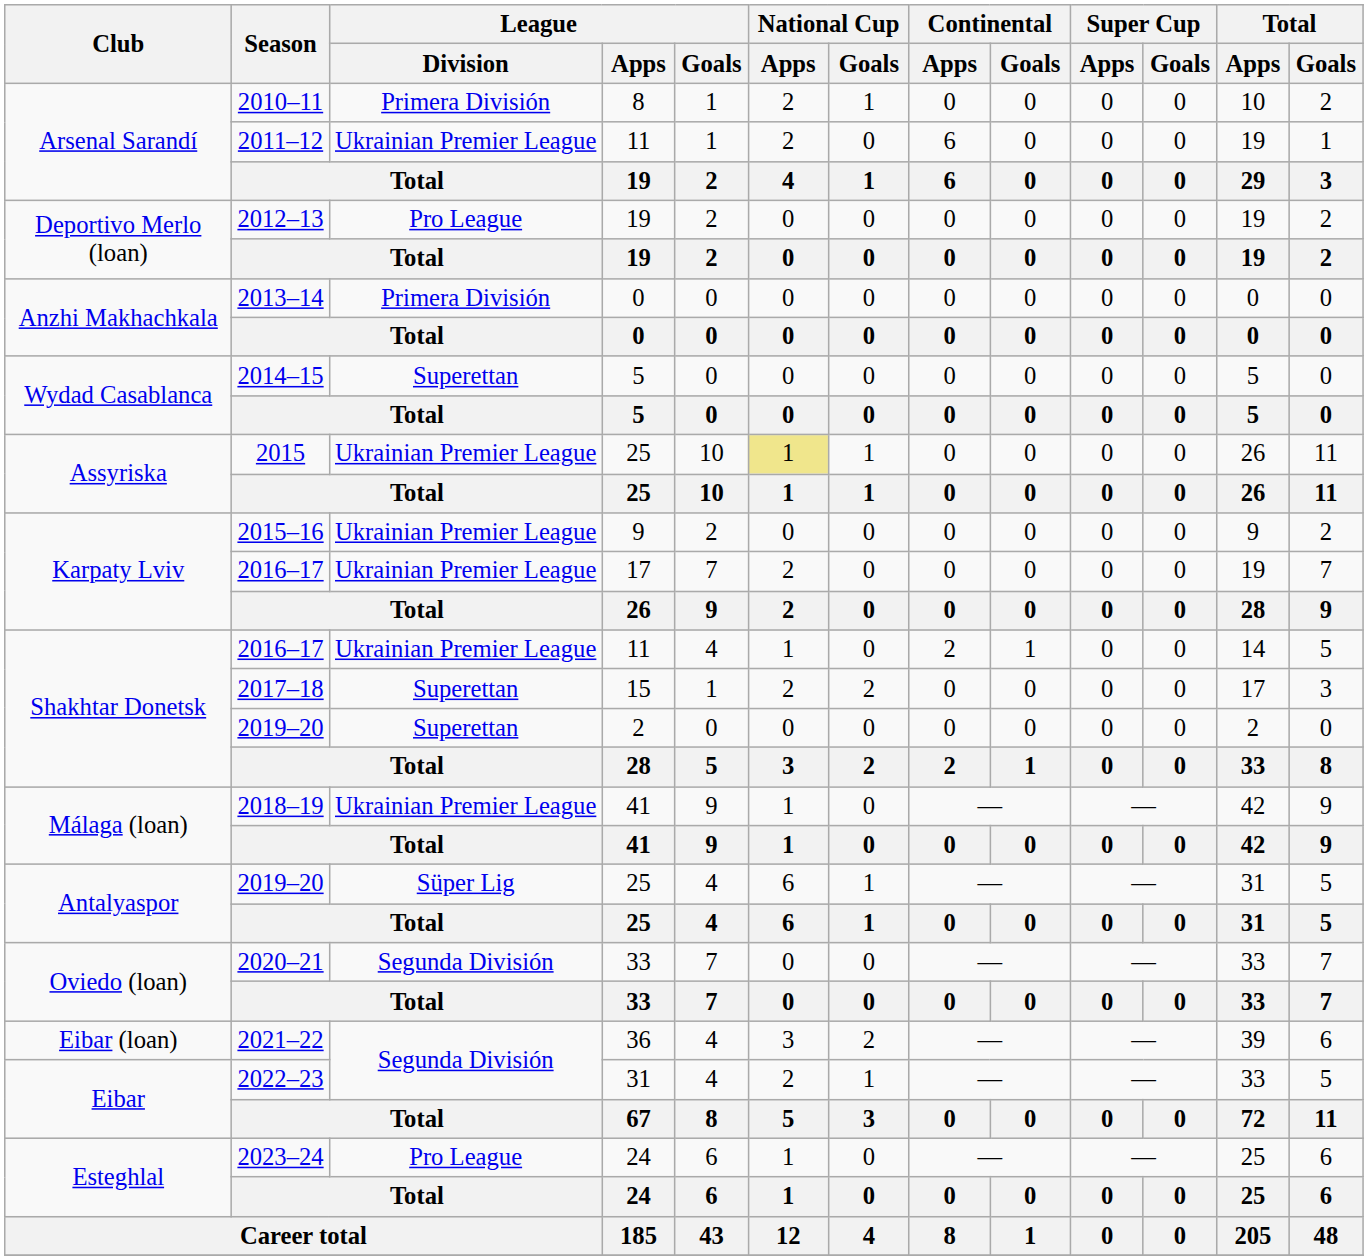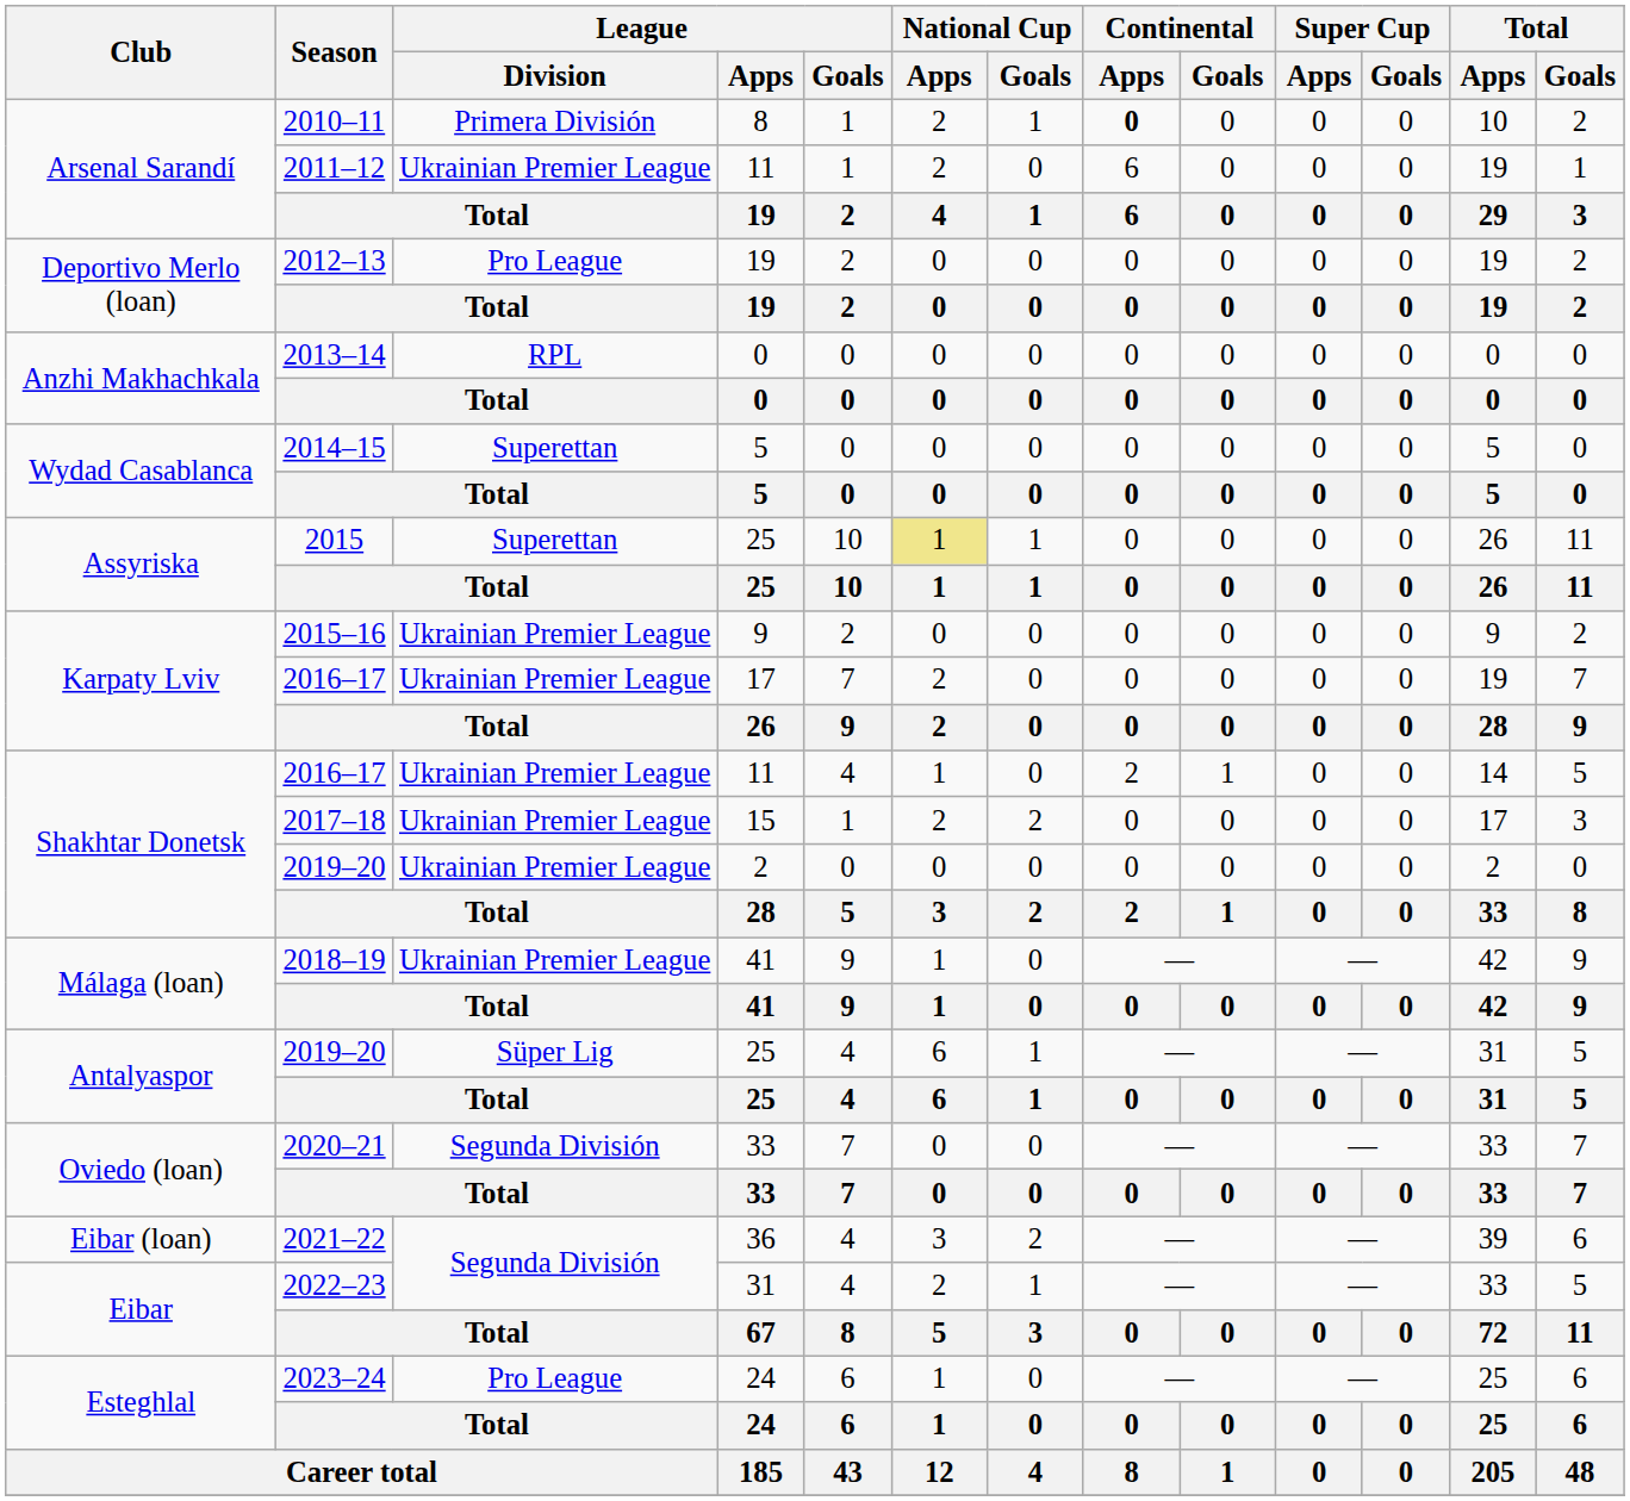2010–11 | Continental / Apps: normal -> bold
2013–14 | League / Division: Primera División -> RPL
2015 | League / Division: Ukrainian Premier League -> Superettan
2017–18 | League / Division: Superettan -> Ukrainian Premier League
2019–20 / 2 | League / Division: Superettan -> Ukrainian Premier League
